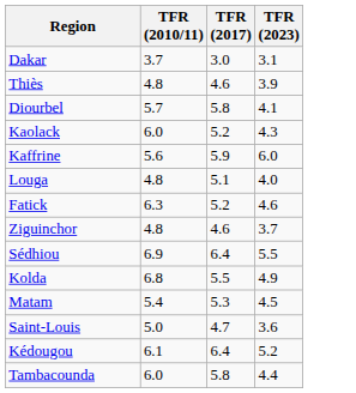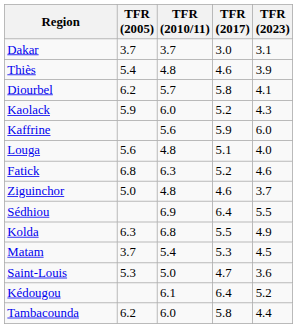+ column: TFR (2005) | 3.7 | 5.4 | 6.2 | 5.9 | 5.6 | 6.8 | 5.0 | 6.3 | 3.7 | 5.3 | 6.2
